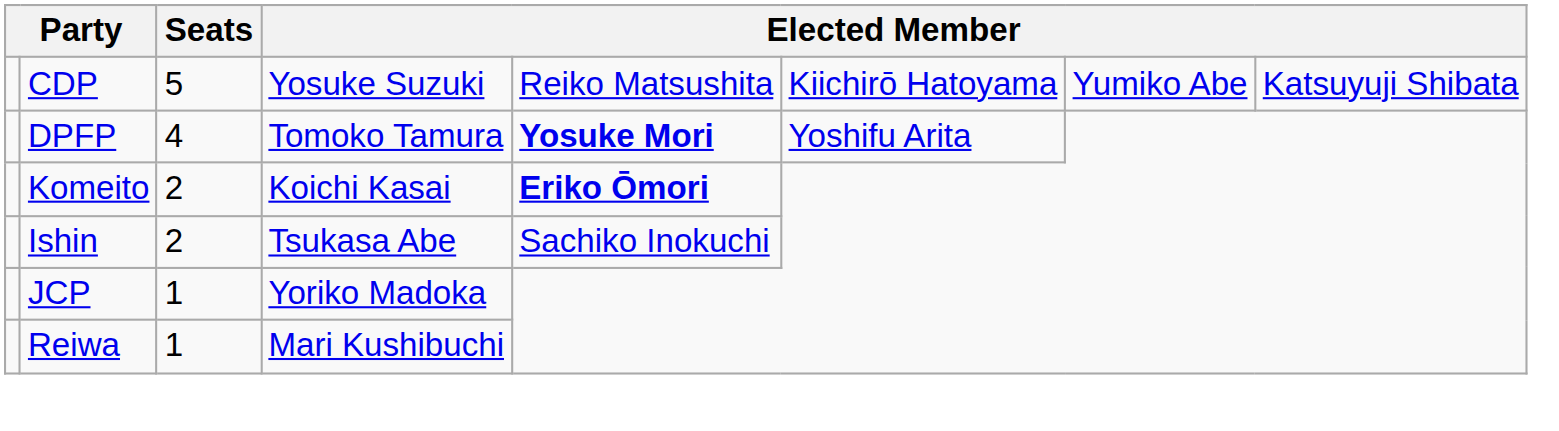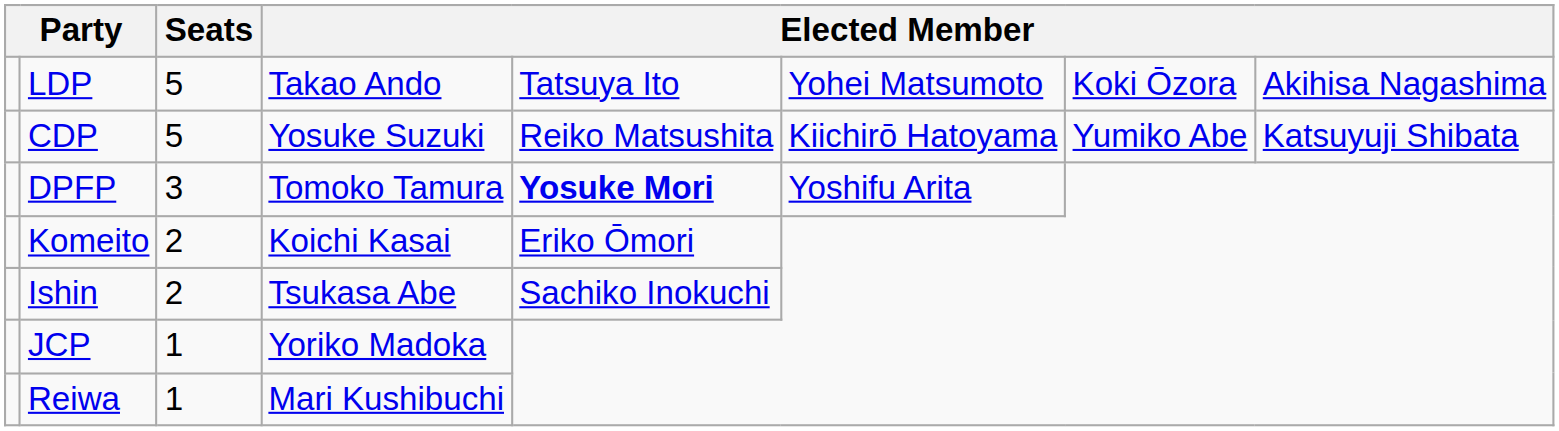+ row: LDP | 5 | Takao Ando | Tatsuya Ito | Yohei Matsumoto | Koki Ōzora | Akihisa Nagashima
DPFP | Seats: 4 -> 3
Komeito | column 5: bold -> normal
